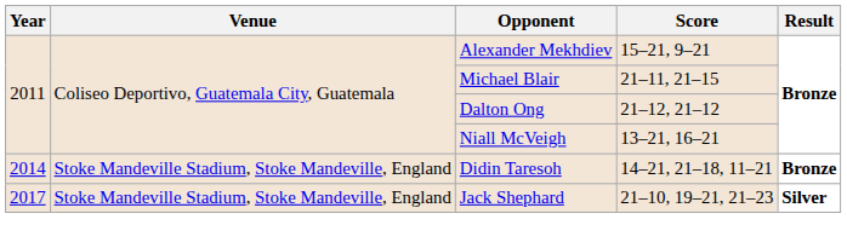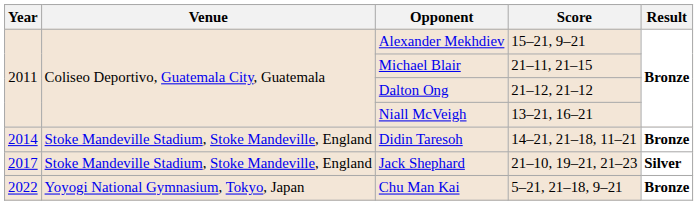+ row: 2022 | Yoyogi National Gymnasium, Tokyo, Japan | Chu Man Kai | 5–21, 21–18, 9–21 | Bronze
